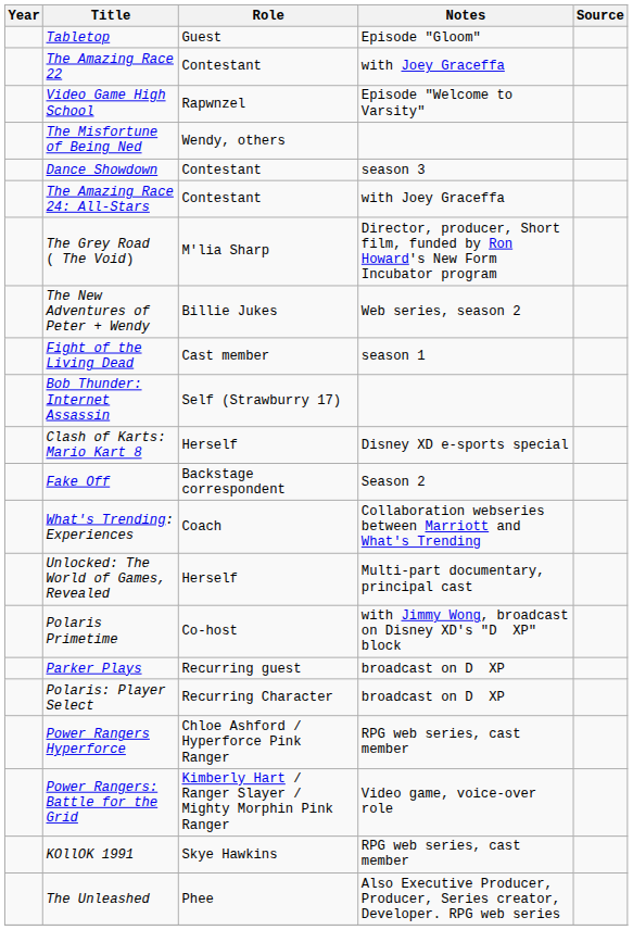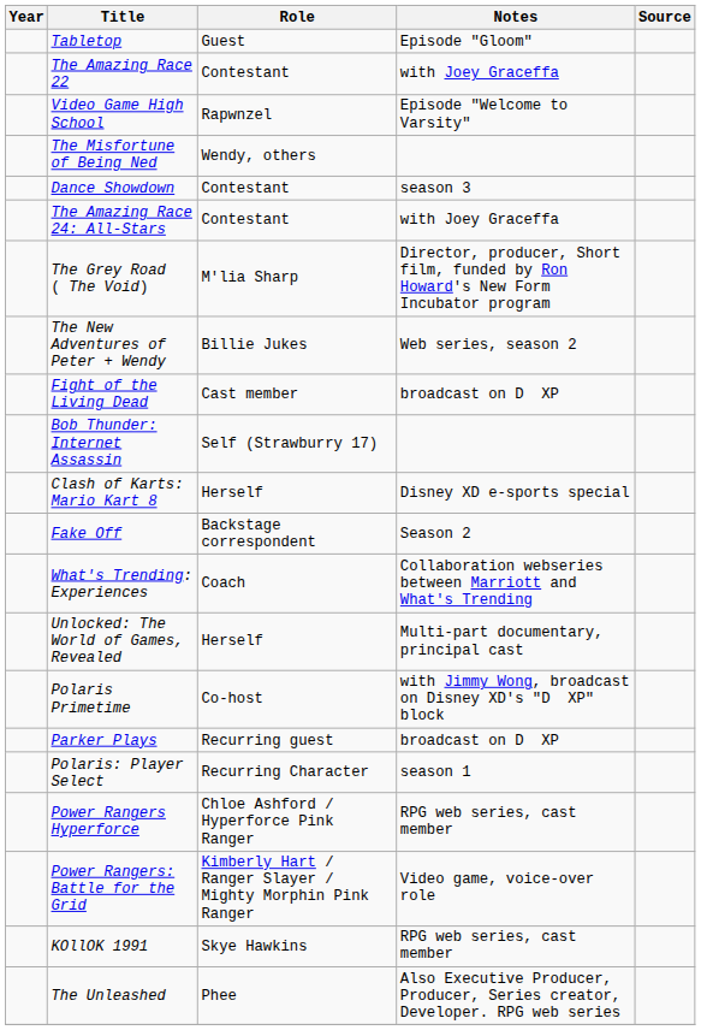Fight of the Living Dead | Notes: season 1 -> broadcast on D XP
Polaris: Player Select | Notes: broadcast on D XP -> season 1
